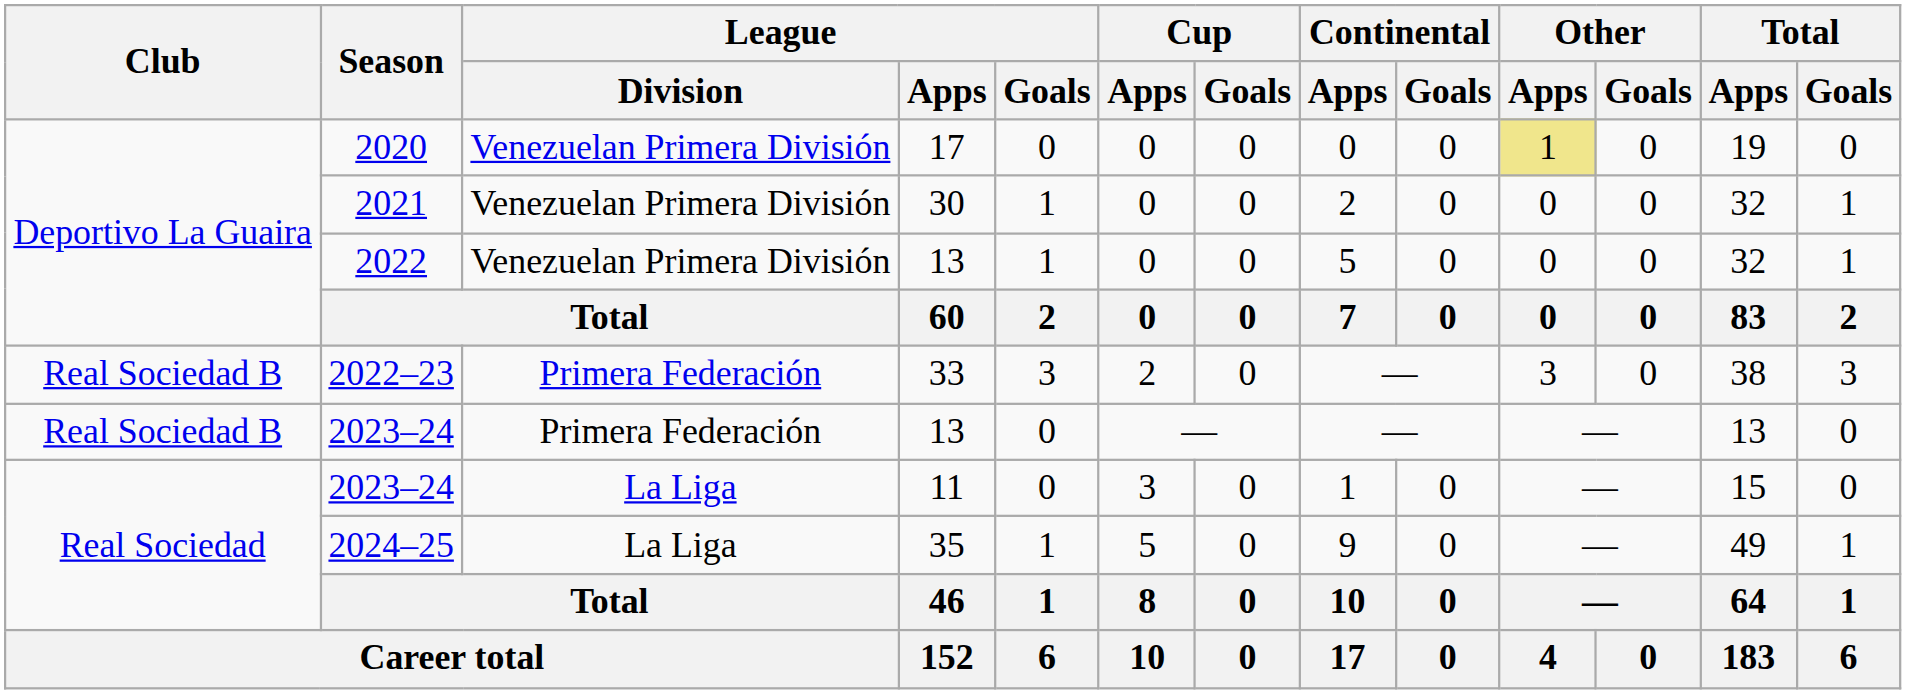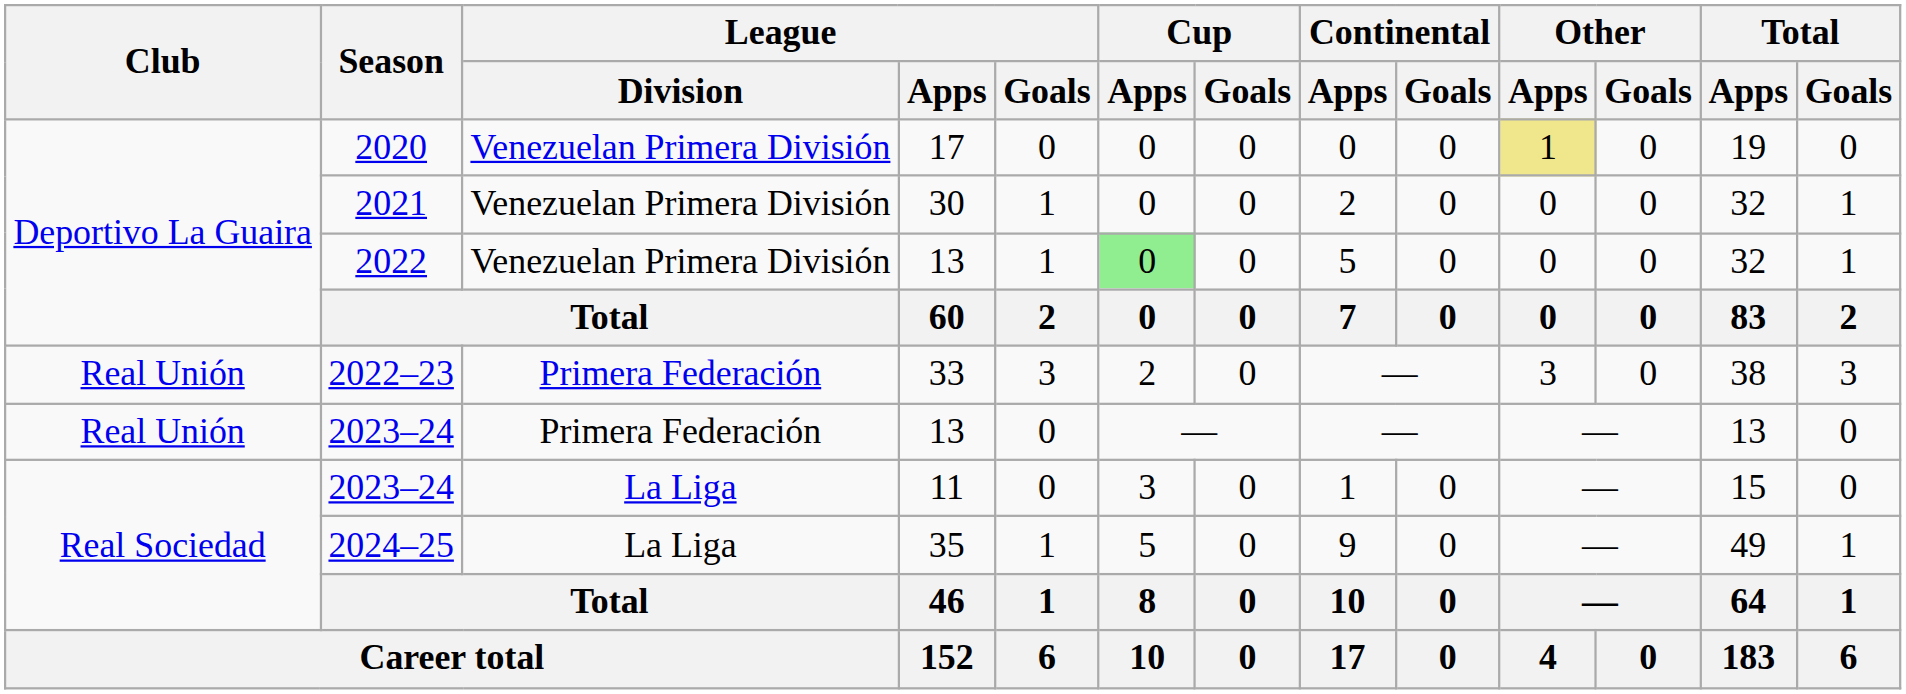2022 | Cup / Apps: no background -> lightgreen background
2022–23 | Club: Real Sociedad B -> Real Unión
2023–24 / 13 | Club: Real Sociedad B -> Real Unión
